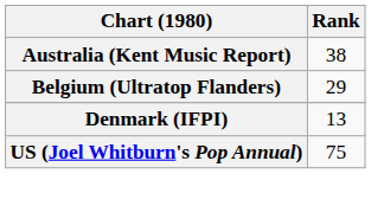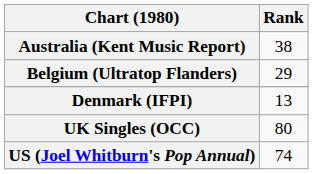+ row: UK Singles (OCC) | 80
US (Joel Whitburn's Pop Annual) | Rank: 75 -> 74
